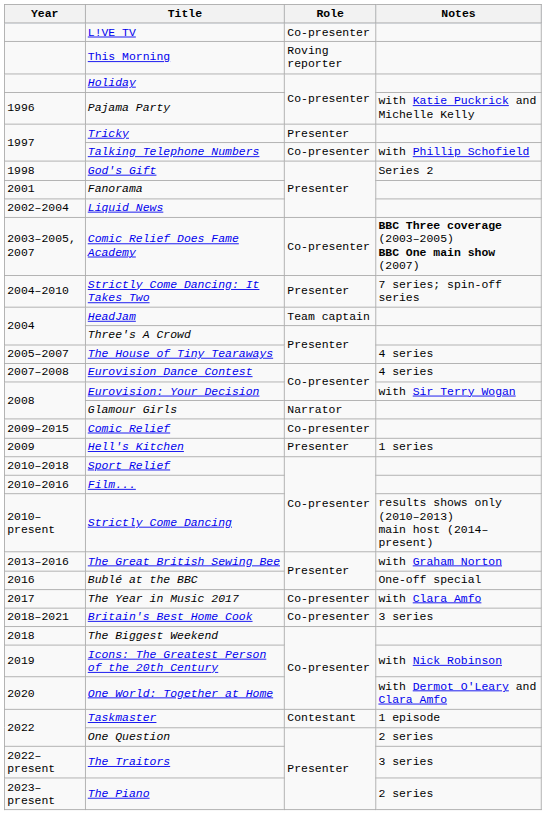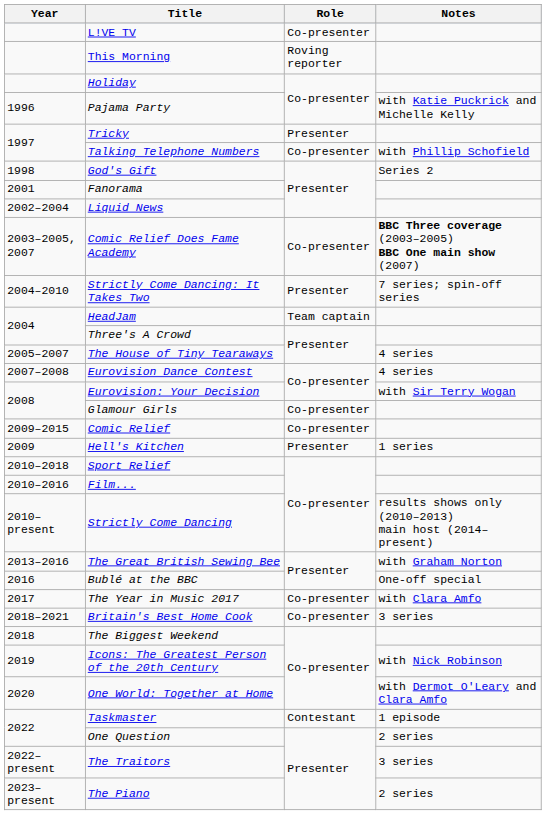Glamour Girls | Role: Narrator -> Co-presenter
